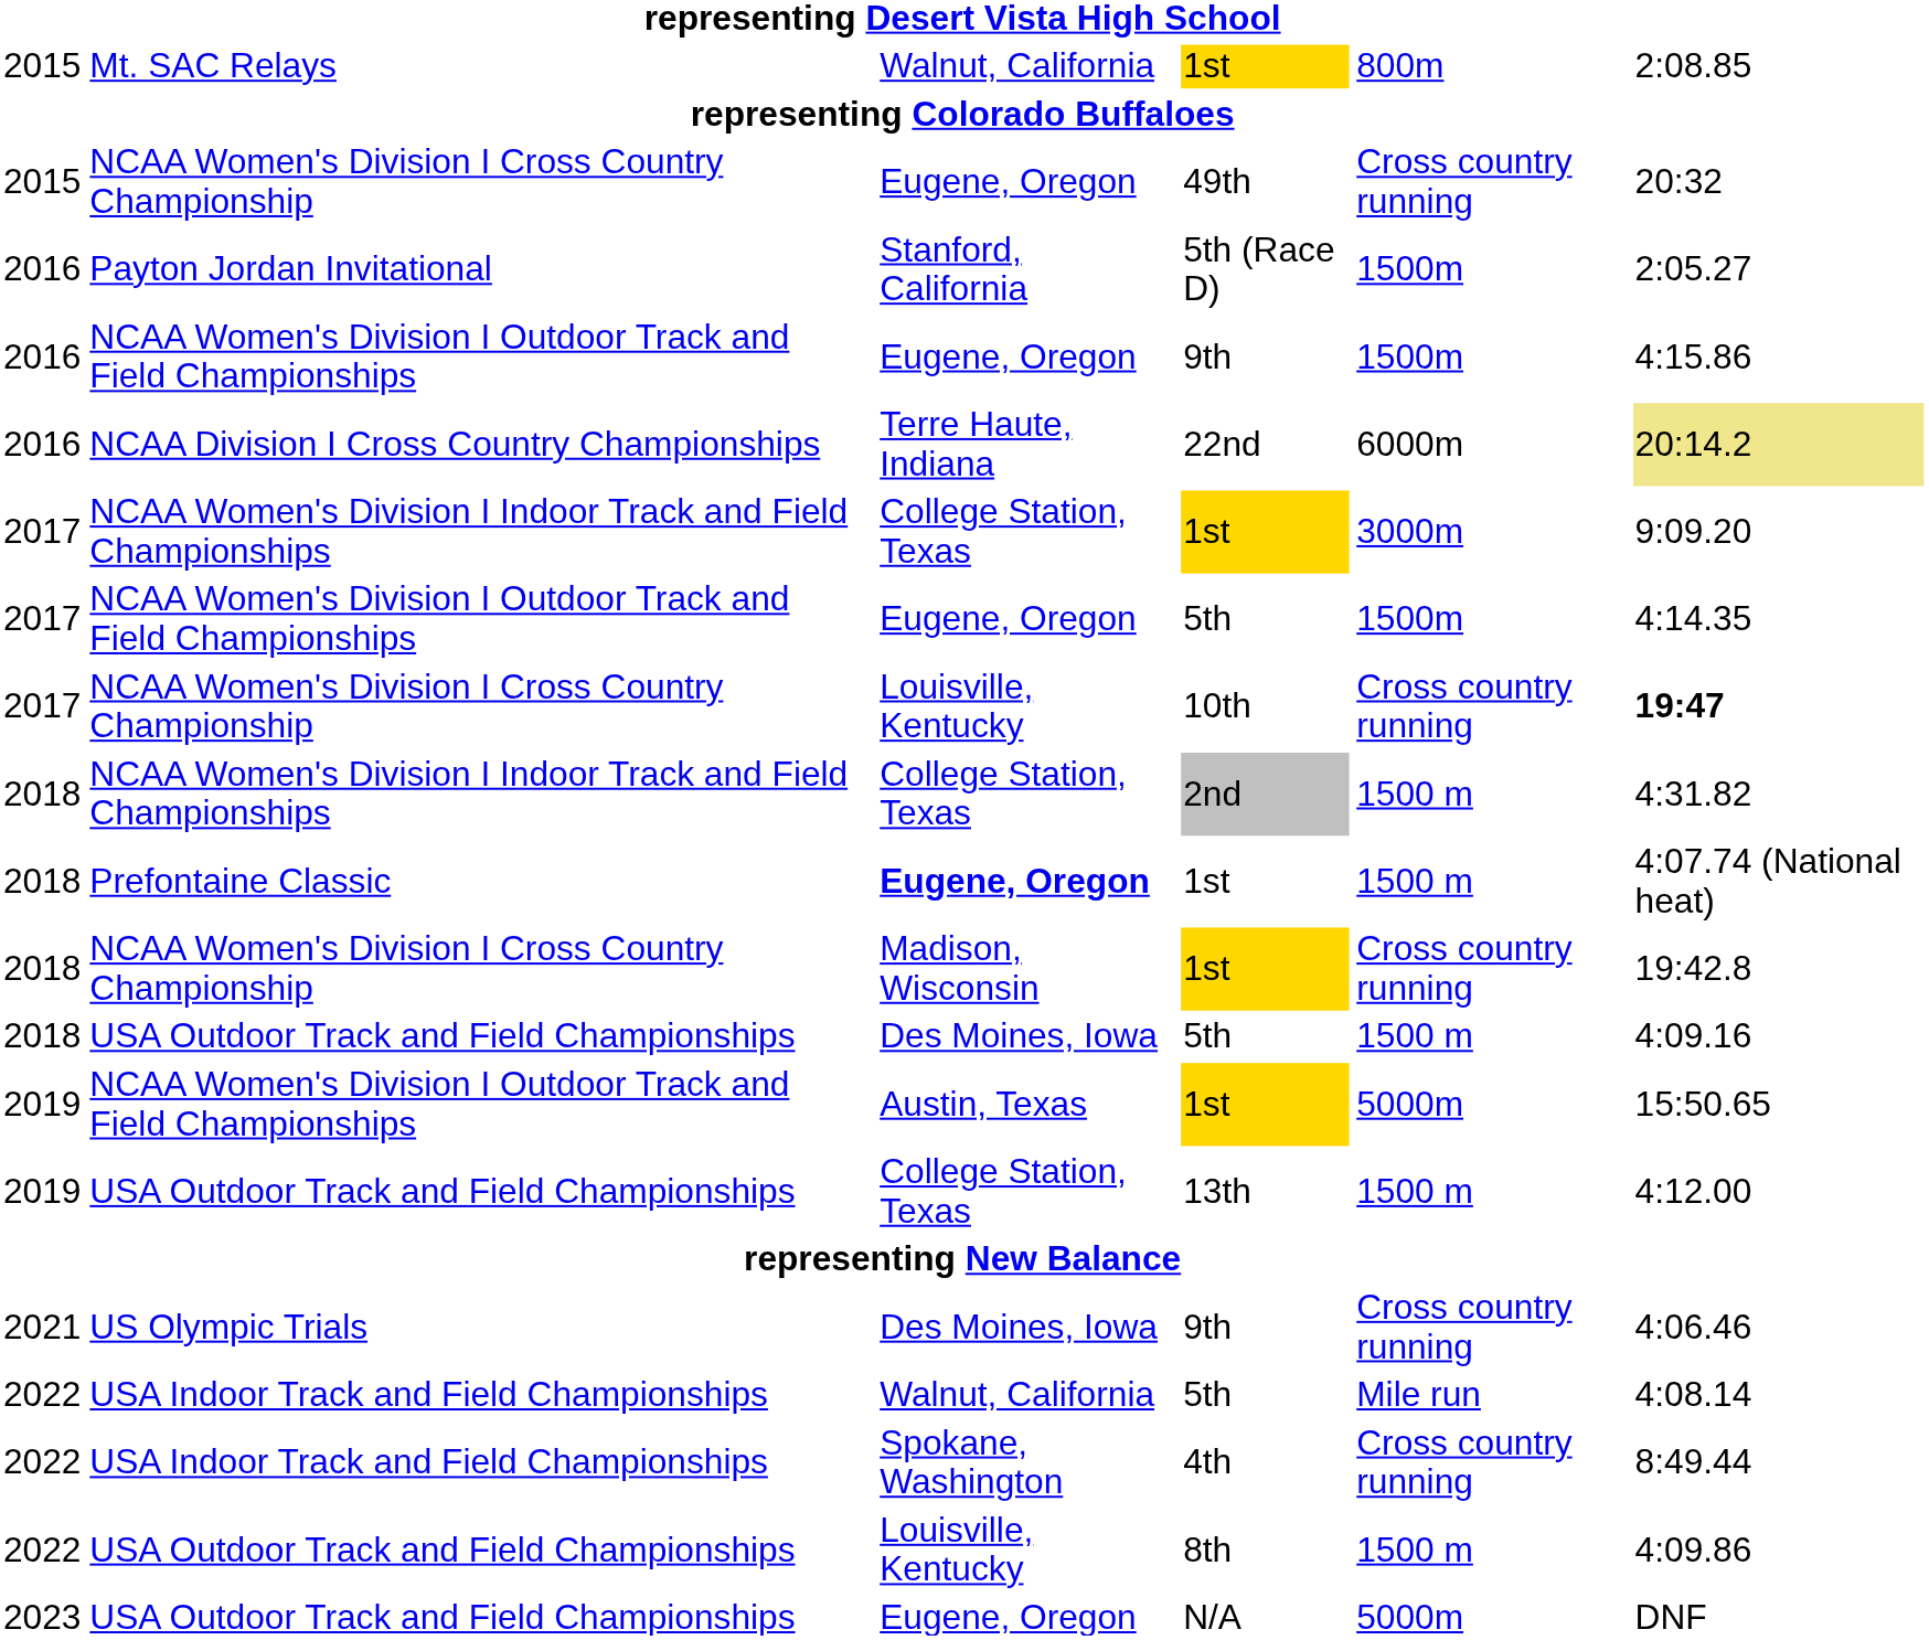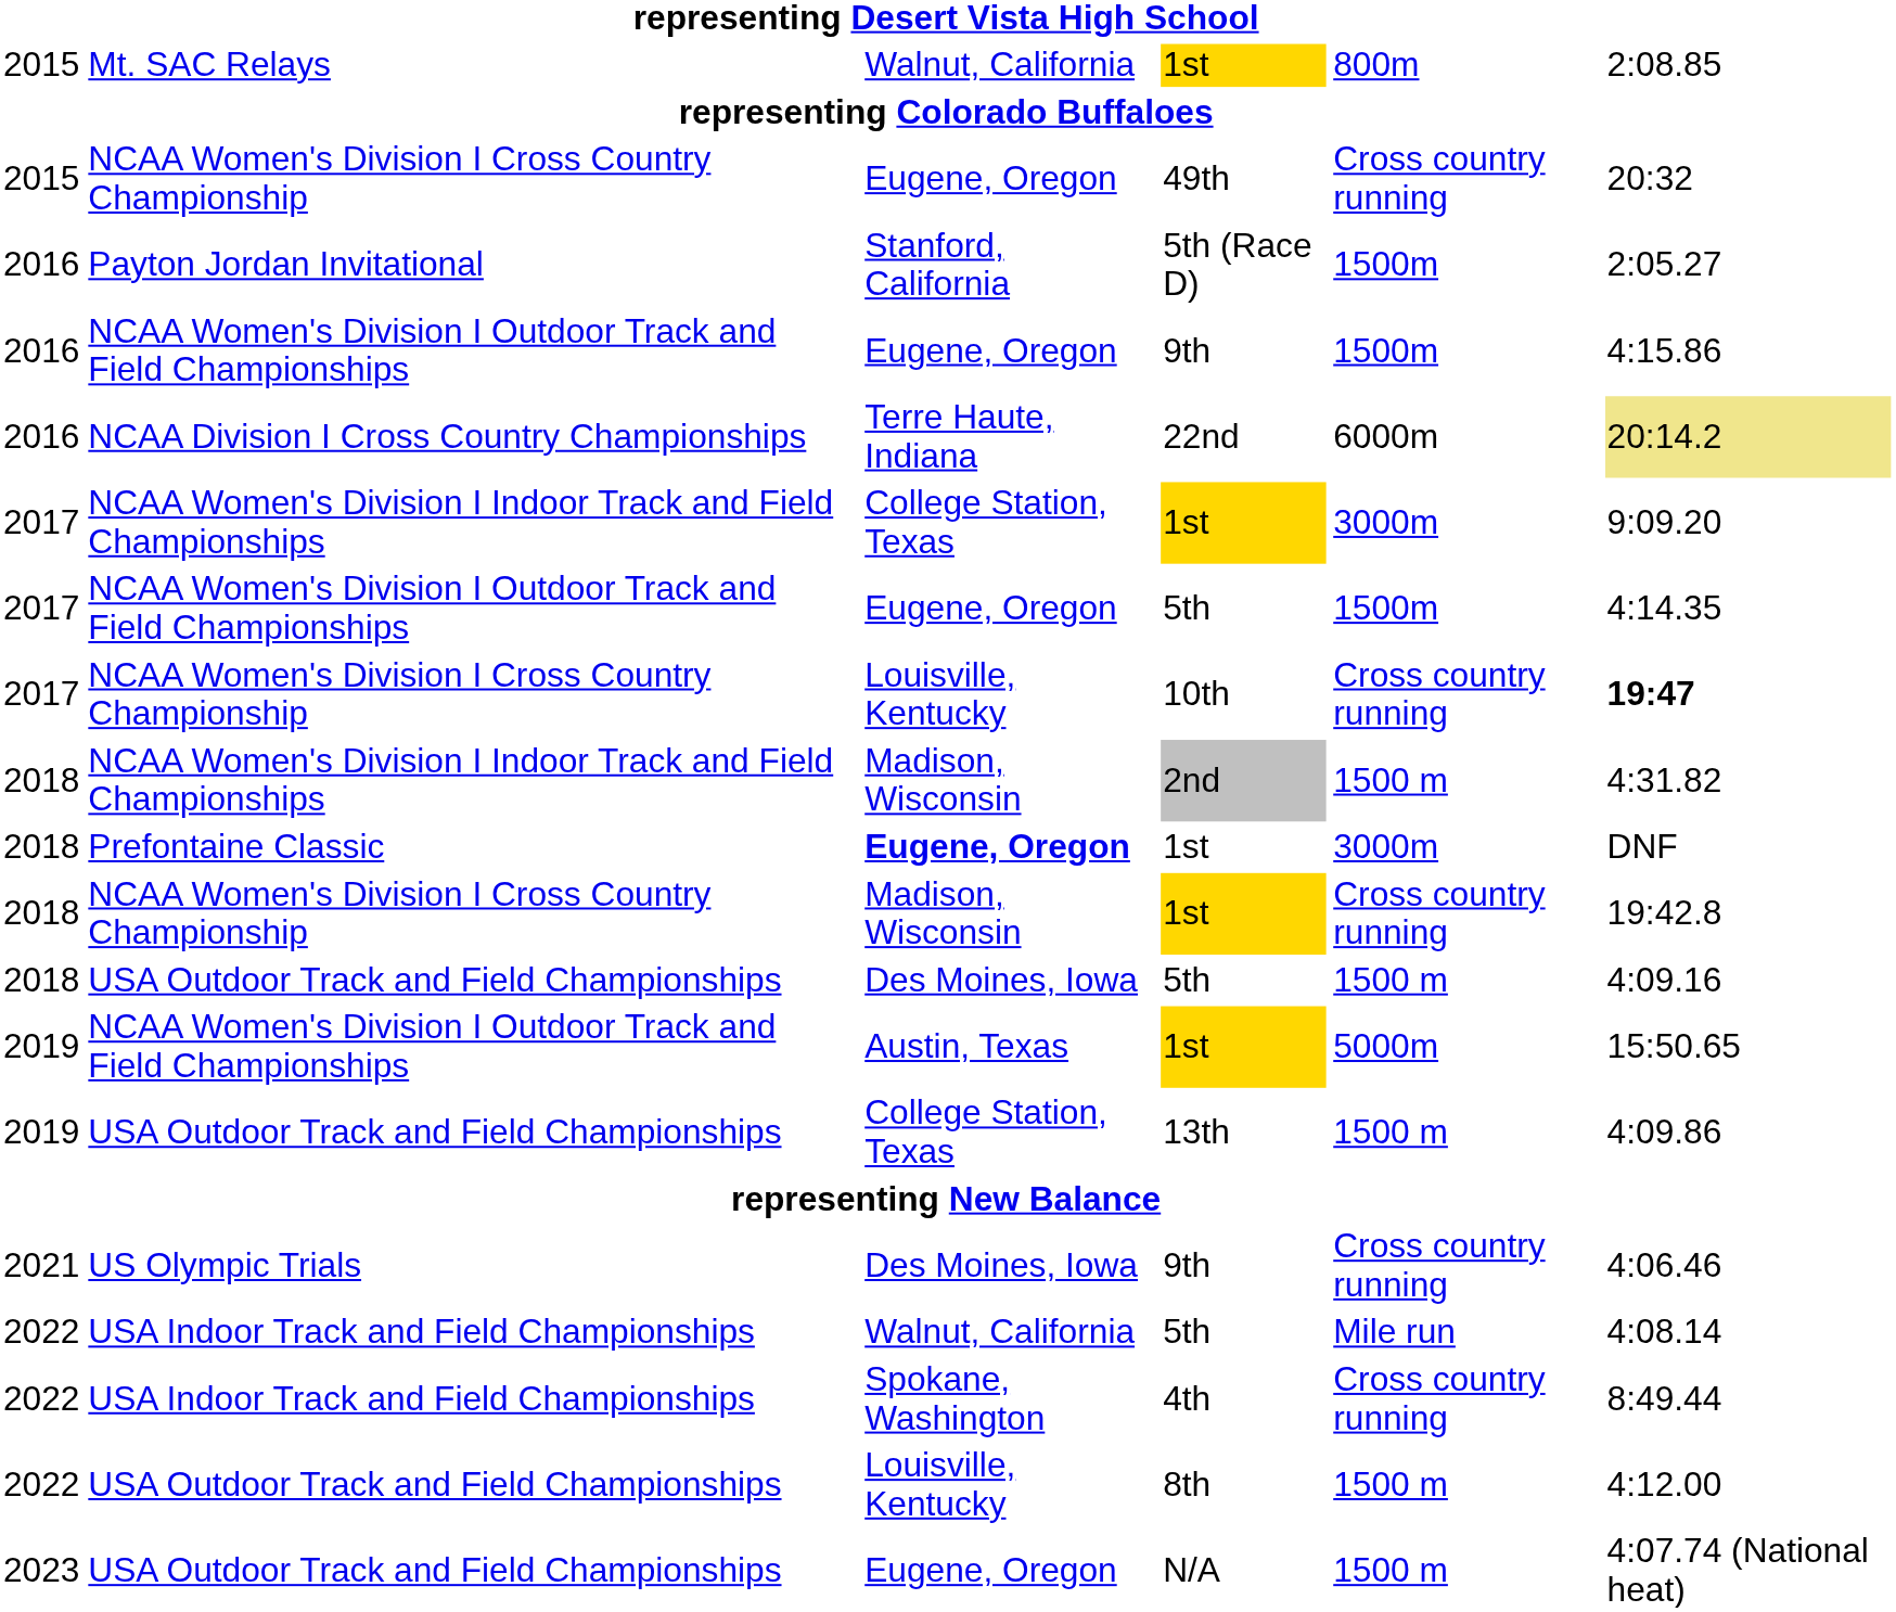2nd | column 3: College Station, Texas -> Madison, Wisconsin
Prefontaine Classic / 1st | column 5: 1500 m -> 3000m
Prefontaine Classic / 1st | column 6: 4:07.74 (National heat) -> DNF
13th | column 6: 4:12.00 -> 4:09.86
8th | column 6: 4:09.86 -> 4:12.00
N/A | column 5: 5000m -> 1500 m
N/A | column 6: DNF -> 4:07.74 (National heat)
